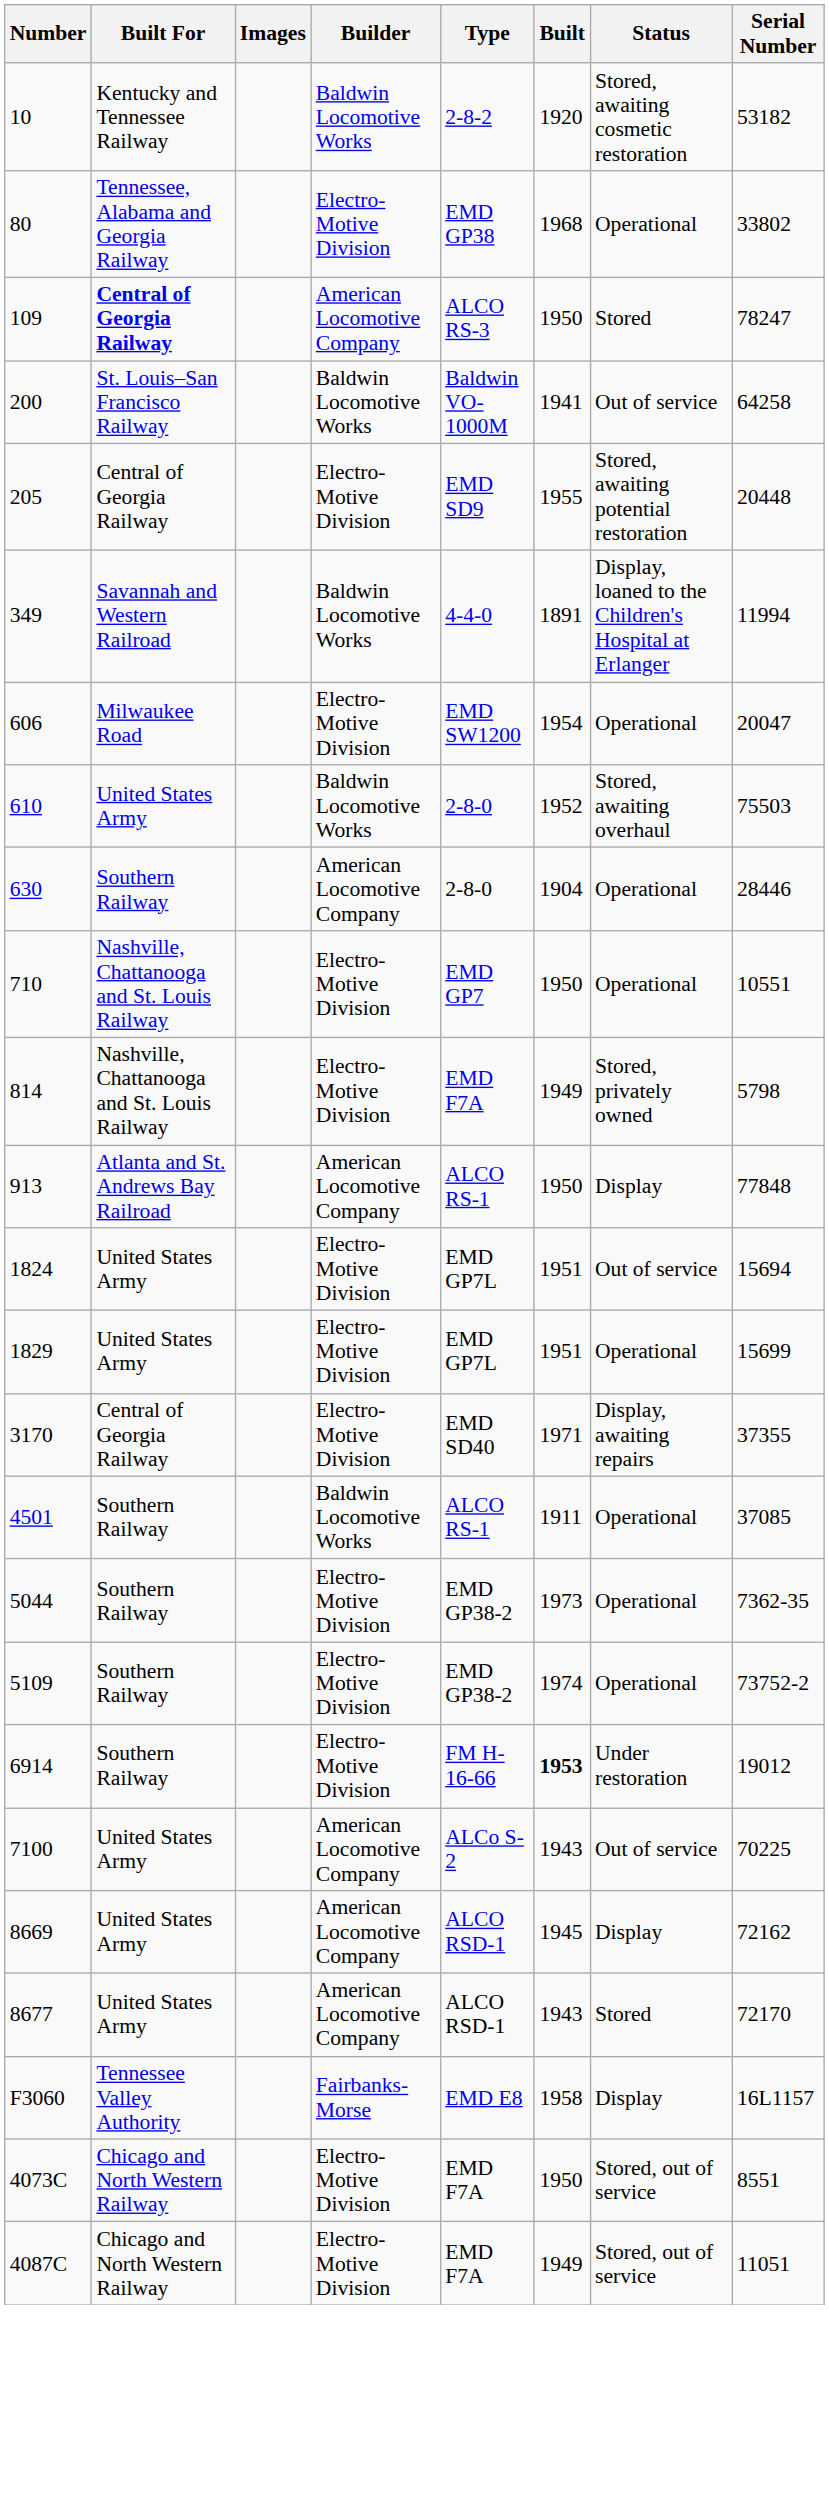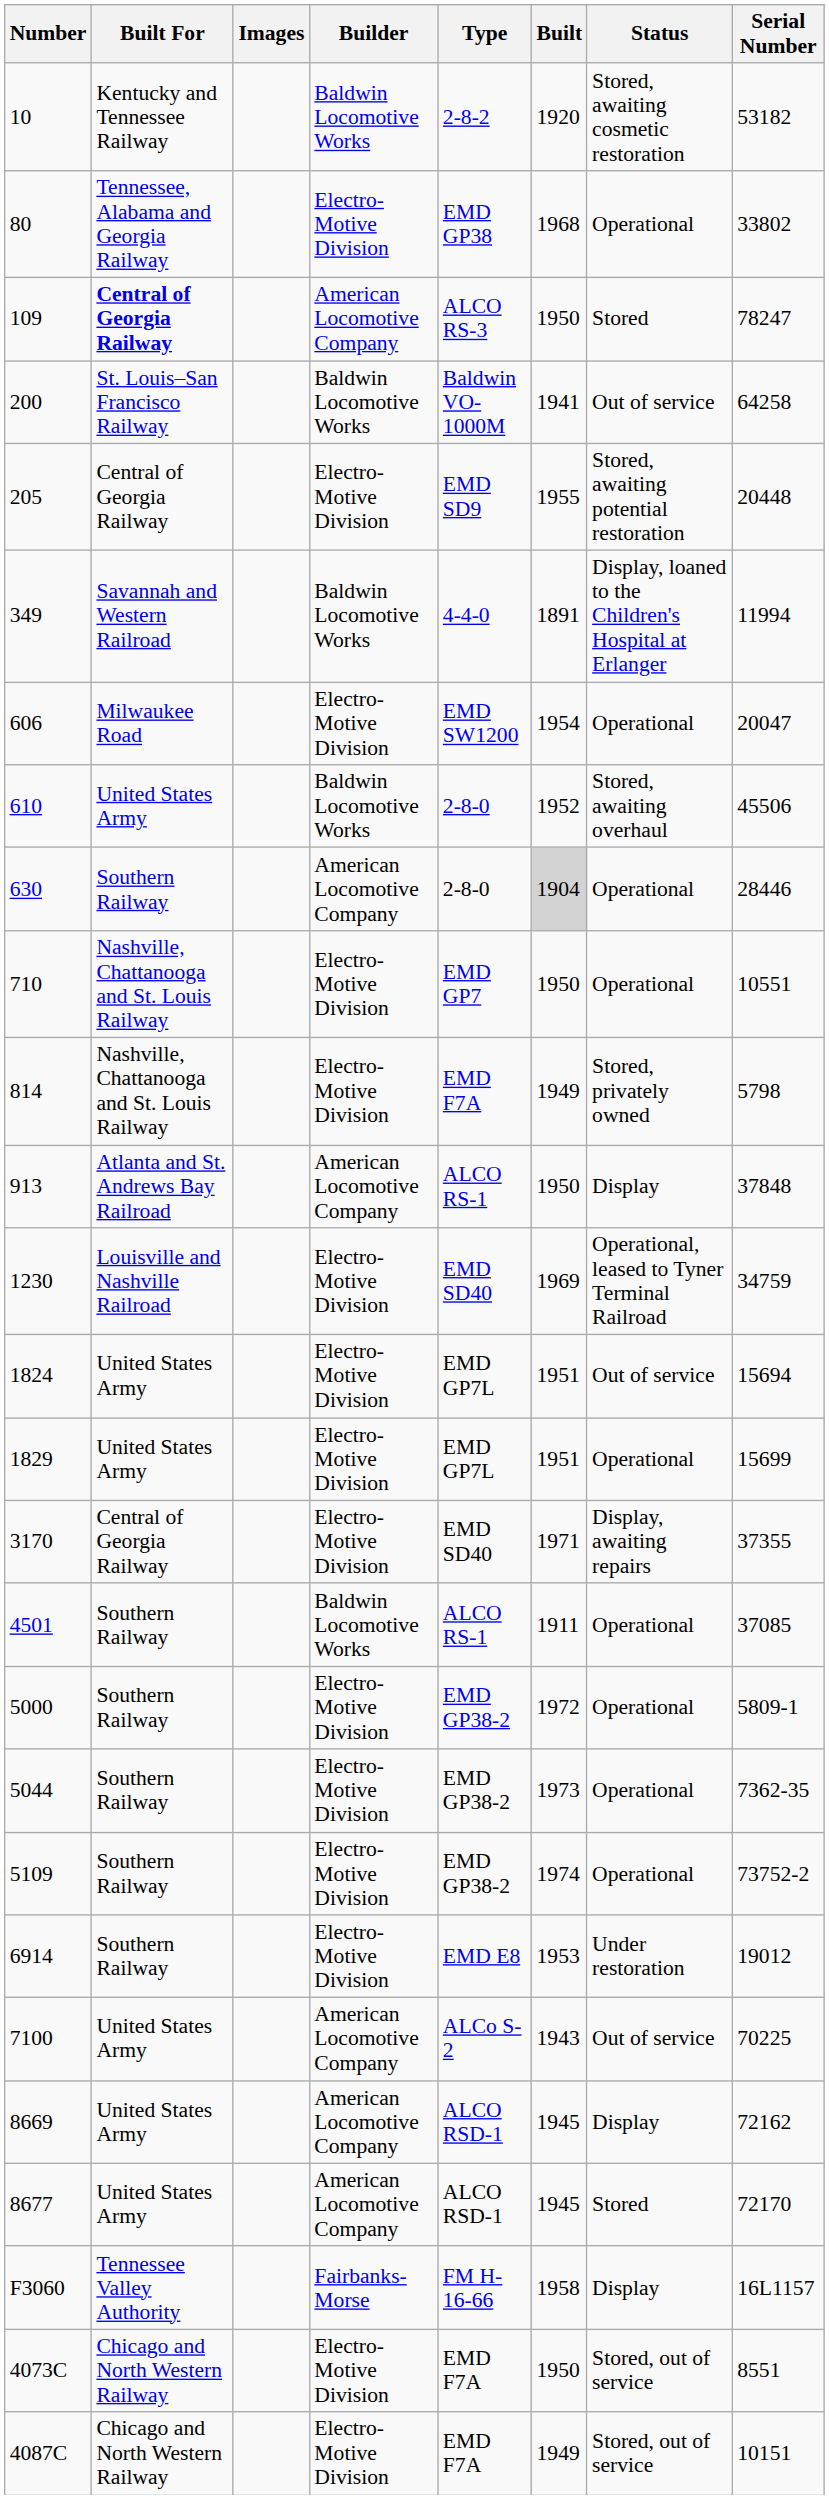610 | Serial Number: 75503 -> 45506
630 | Built: no background -> lightgrey background
913 | Serial Number: 77848 -> 37848
+ row: 1230 | Louisville and Nashville Railroad | Electro-Motive Division | EMD SD40 | 1969 | Operational, leased to Tyner Terminal Railroad | 34759
+ row: 5000 | Southern Railway | Electro-Motive Division | EMD GP38-2 | 1972 | Operational | 5809-1
6914 | Type: FM H-16-66 -> EMD E8
6914 | Built: bold -> normal
8677 | Built: 1943 -> 1945
F3060 | Type: EMD E8 -> FM H-16-66
4087C | Serial Number: 11051 -> 10151
